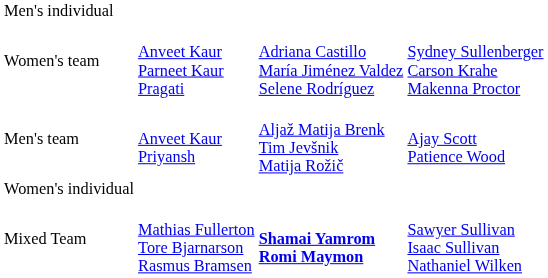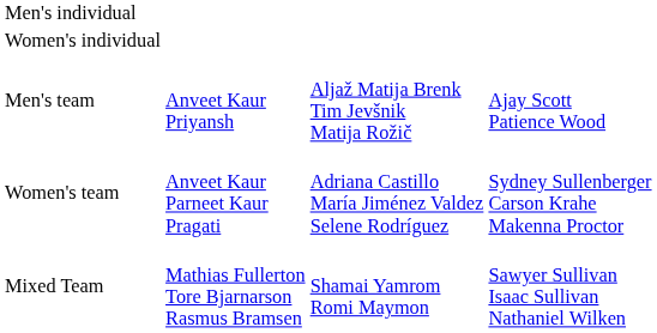rows swapped: Women's individual <-> Women's team
Mixed Team | column 3: bold -> normal
